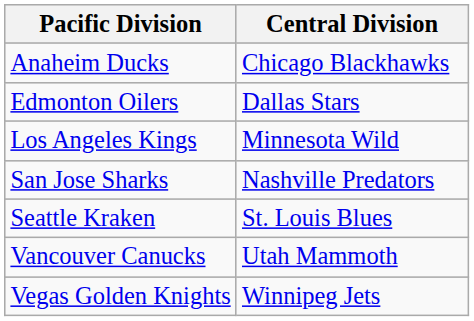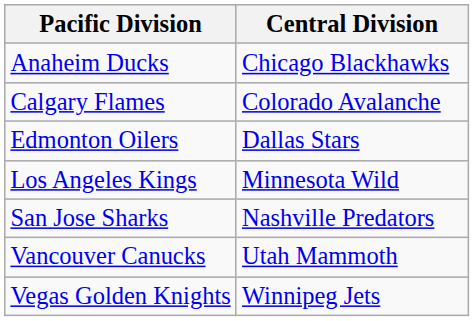+ row: Calgary Flames | Colorado Avalanche
- row: Seattle Kraken | St. Louis Blues
